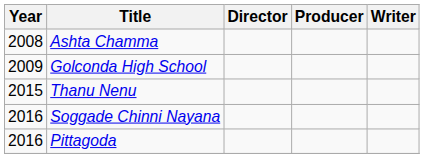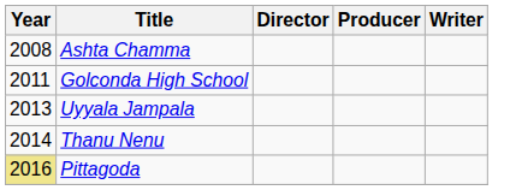Golconda High School | Year: 2009 -> 2011
+ row: 2013 | Uyyala Jampala
Thanu Nenu | Year: 2015 -> 2014
- row: 2016 | Soggade Chinni Nayana
Pittagoda | Year: no background -> khaki background
